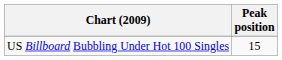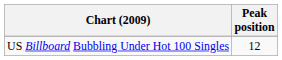US Billboard Bubbling Under Hot 100 Singles | Peak position: 15 -> 12
